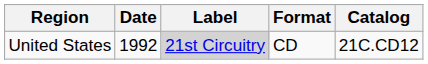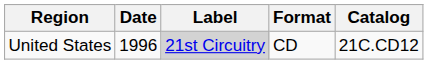United States | Date: 1992 -> 1996
